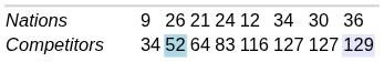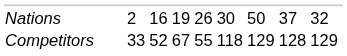Nations | column 9: 9 -> 2
Nations | column 10: 26 -> 16
Nations | column 11: 21 -> 19
Nations | column 12: 24 -> 26
Nations | column 13: 12 -> 30
Nations | column 14: 34 -> 50
Nations | column 15: 30 -> 37
Nations | column 16: 36 -> 32
Competitors | column 9: 34 -> 33
Competitors | column 10: lightblue background -> no background
Competitors | column 11: 64 -> 67
Competitors | column 12: 83 -> 55
Competitors | column 13: 116 -> 118
Competitors | column 14: 127 -> 129
Competitors | column 15: 127 -> 128
Competitors | column 16: lavender background -> no background
